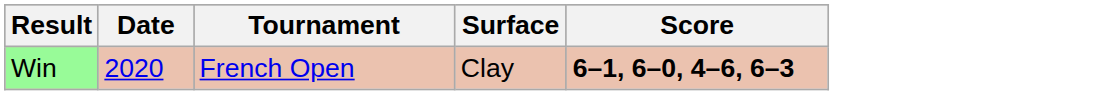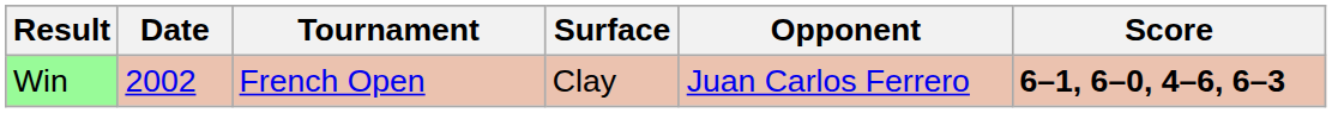+ column: Opponent | Juan Carlos Ferrero
Win | Date: 2020 -> 2002
